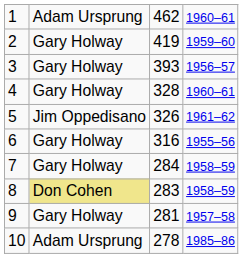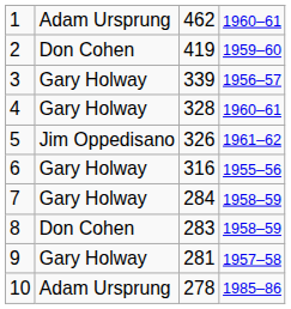2 | column 2: Gary Holway -> Don Cohen
3 | column 3: 393 -> 339
8 | column 2: khaki background -> no background
